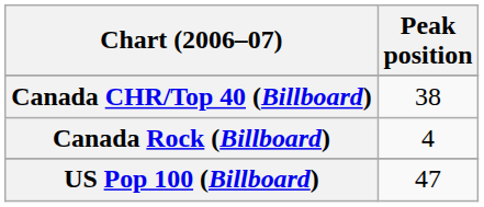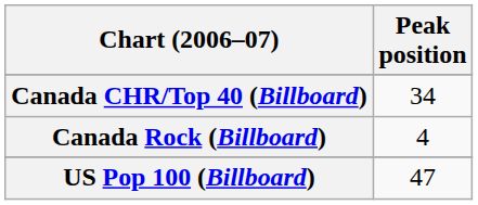Canada CHR/Top 40 (Billboard) | Peak position: 38 -> 34
